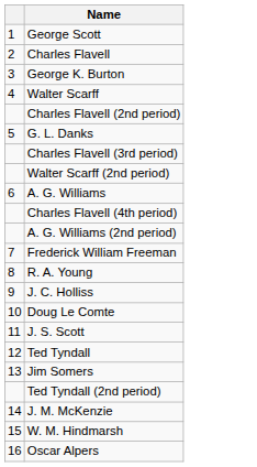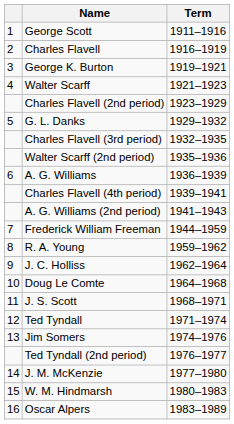+ column: Term | 1911–1916 | 1916–1919 | 1919–1921 | 1921–1923 | 1923–1929 | 1929–1932 | 1932–1935 | 1935–1936 | 1936–1939 | 1939–1941 | 1941–1943 | 1944–1959 | 1959–1962 | 1962–1964 | 1964–1968 | 1968–1971 | 1971–1974 | 1974–1976 | 1976–1977 | 1977–1980 | 1980–1983 | 1983–1989
